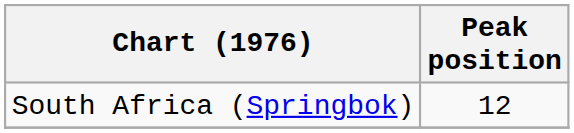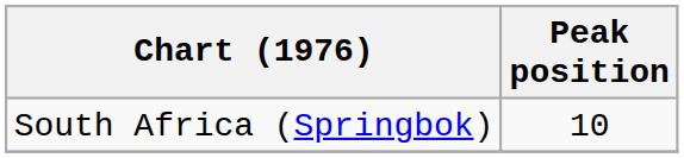South Africa (Springbok) | Peak position: 12 -> 10
